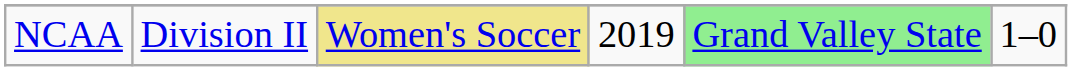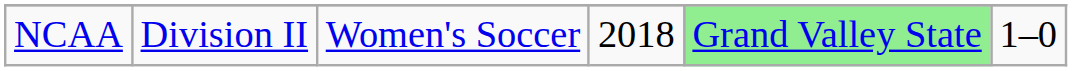NCAA | column 3: khaki background -> no background
NCAA | column 4: 2019 -> 2018
